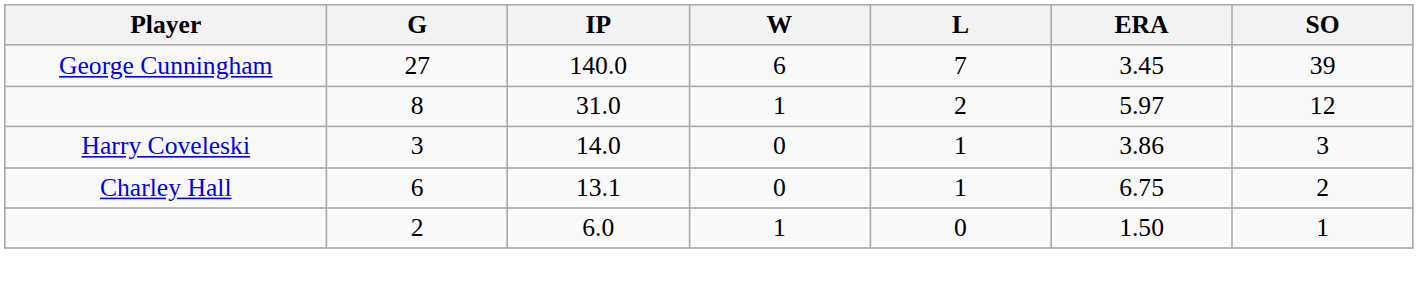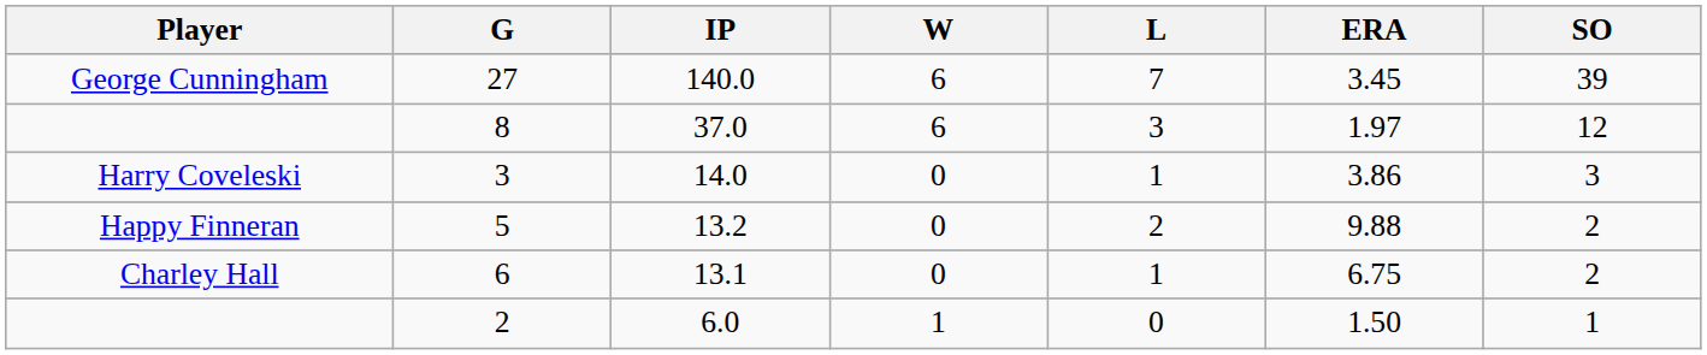8 | IP: 31.0 -> 37.0
8 | W: 1 -> 6
8 | L: 2 -> 3
8 | ERA: 5.97 -> 1.97
+ row: Happy Finneran | 5 | 13.2 | 0 | 2 | 9.88 | 2
